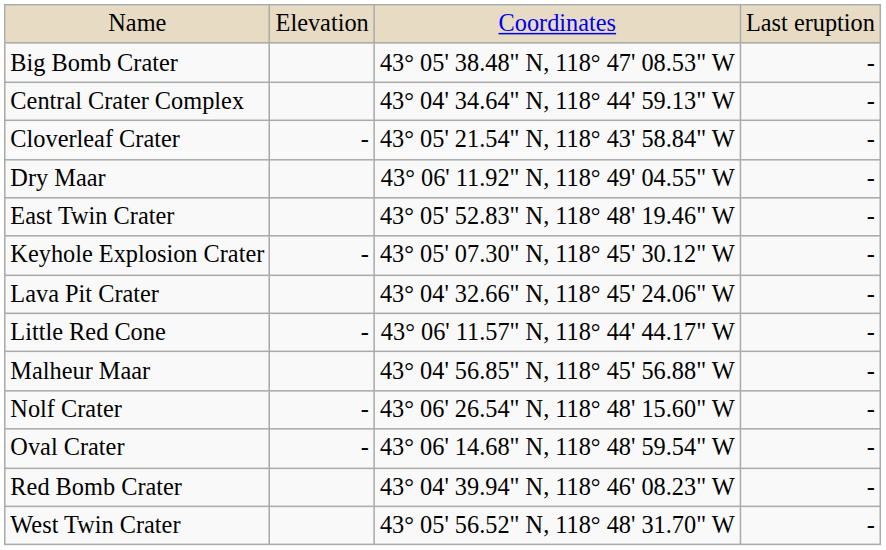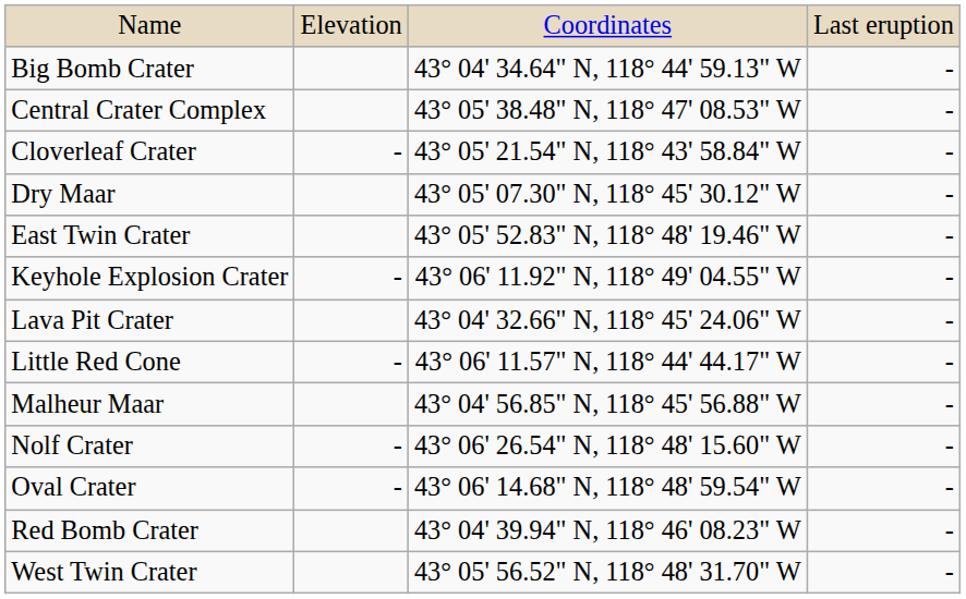Big Bomb Crater | column 3: 43° 05' 38.48" N, 118° 47' 08.53" W -> 43° 04' 34.64" N, 118° 44' 59.13" W
Central Crater Complex | column 3: 43° 04' 34.64" N, 118° 44' 59.13" W -> 43° 05' 38.48" N, 118° 47' 08.53" W
Dry Maar | column 3: 43° 06' 11.92" N, 118° 49' 04.55" W -> 43° 05' 07.30" N, 118° 45' 30.12" W
Keyhole Explosion Crater | column 3: 43° 05' 07.30" N, 118° 45' 30.12" W -> 43° 06' 11.92" N, 118° 49' 04.55" W
